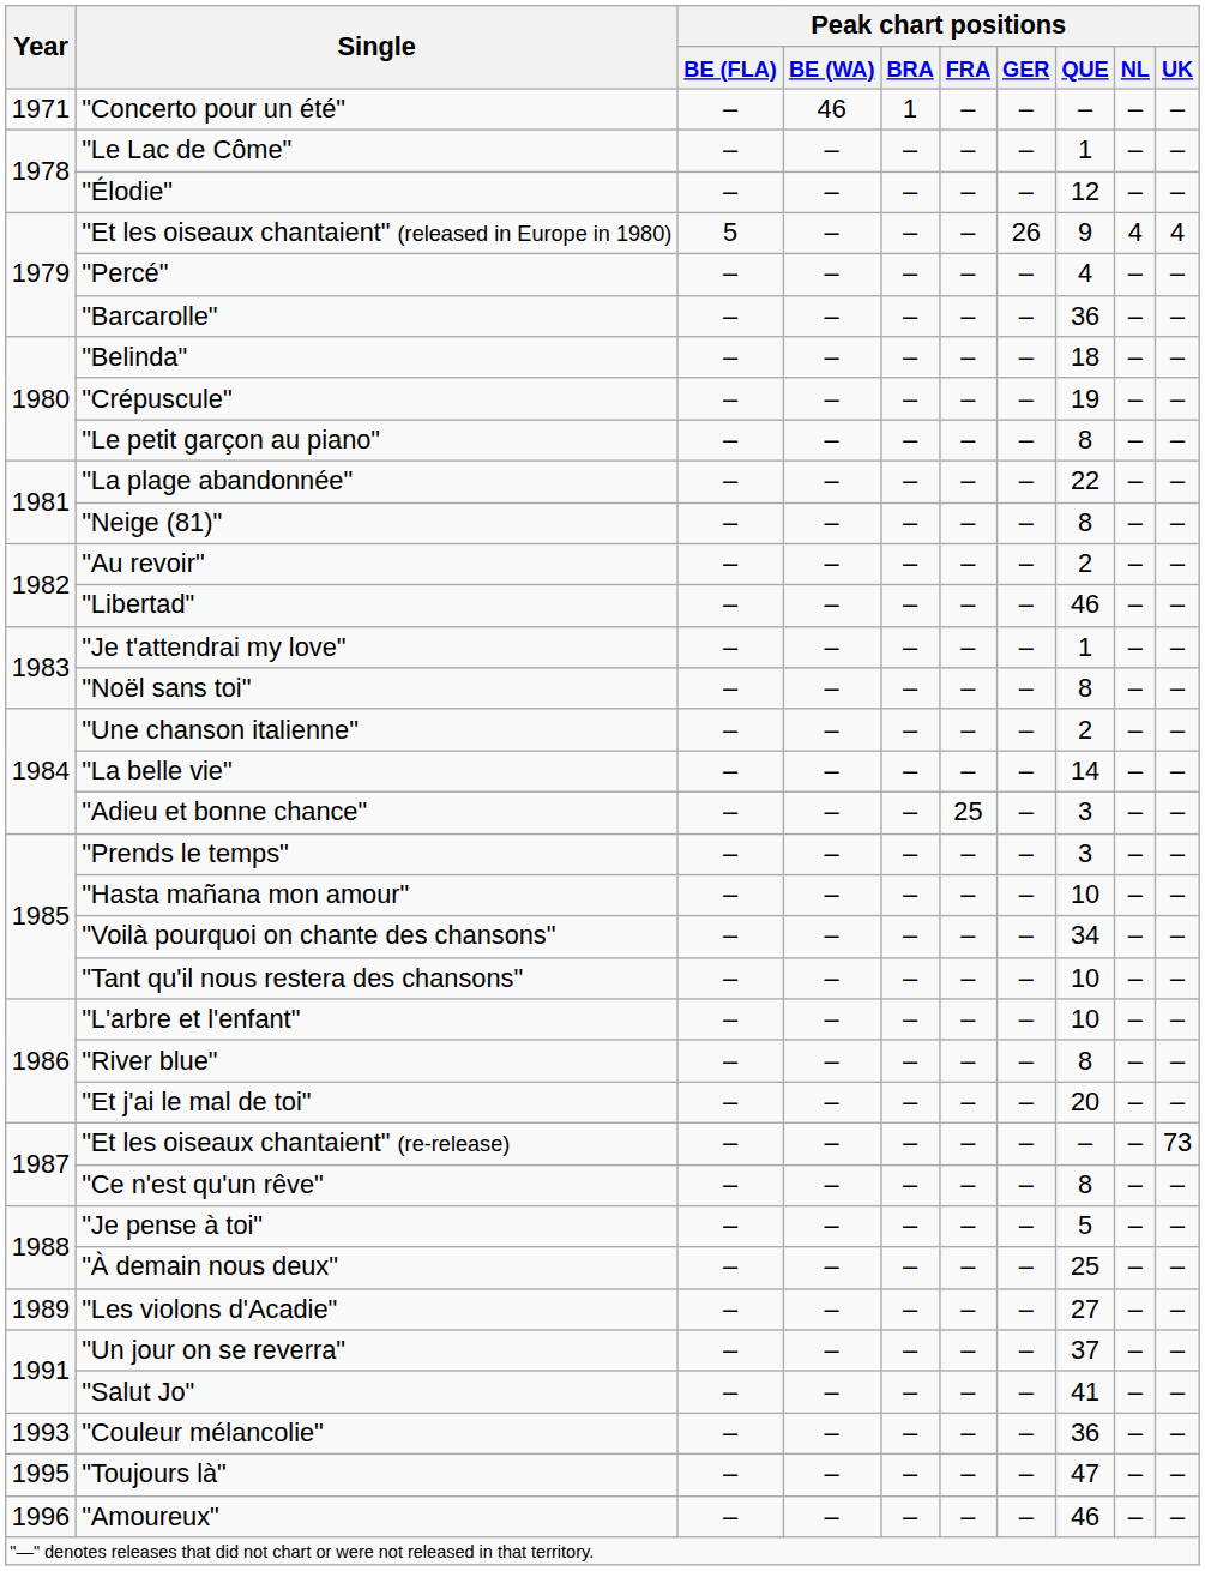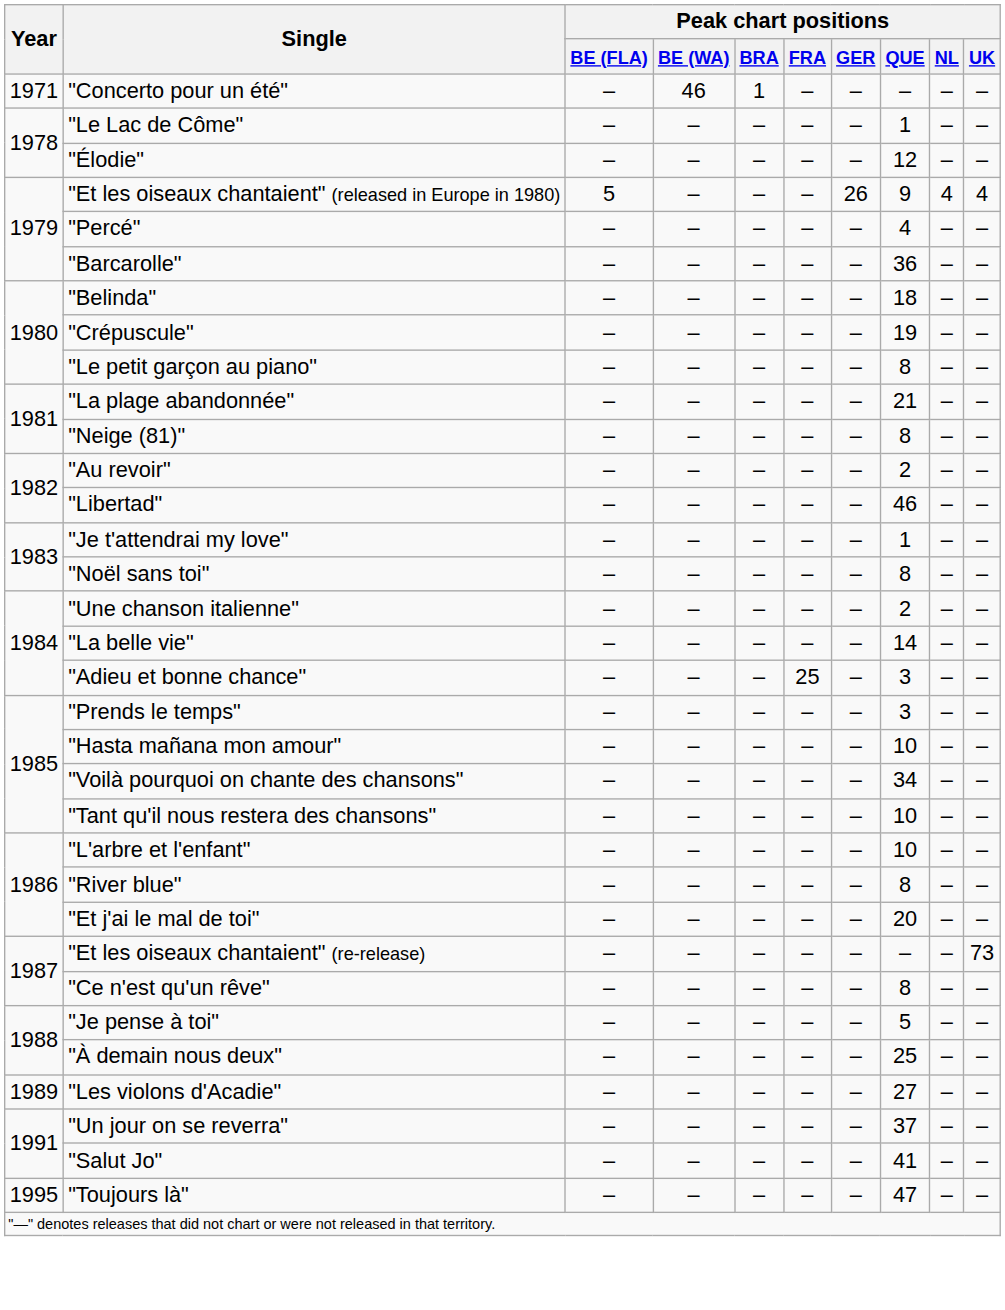"La plage abandonnée" | Peak chart positions / QUE: 22 -> 21
- row: 1993 | "Couleur mélancolie" | – | – | – | – | – | 36 | – | –
- row: 1996 | "Amoureux" | – | – | – | – | – | 46 | – | –
